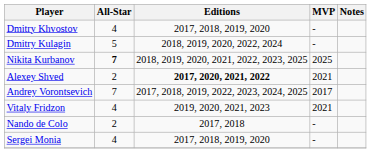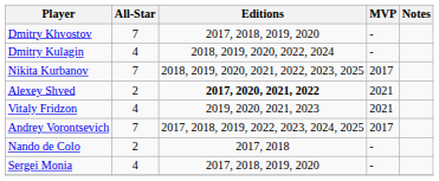Dmitry Khvostov | All-Star: 4 -> 7
Dmitry Kulagin | All-Star: 5 -> 4
Nikita Kurbanov | All-Star: bold -> normal
Nikita Kurbanov | MVP: 2025 -> 2017
rows swapped: Vitaly Fridzon <-> Andrey Vorontsevich
